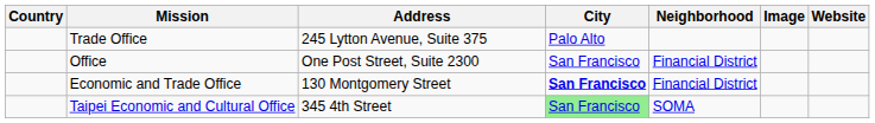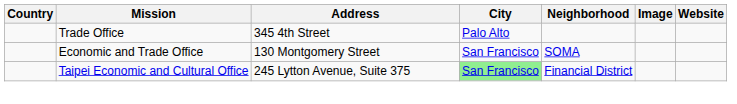Trade Office | Address: 245 Lytton Avenue, Suite 375 -> 345 4th Street
- row: Office | One Post Street, Suite 2300 | San Francisco | Financial District
Economic and Trade Office | City: bold -> normal
Economic and Trade Office | Neighborhood: Financial District -> SOMA
Taipei Economic and Cultural Office | Address: 345 4th Street -> 245 Lytton Avenue, Suite 375
Taipei Economic and Cultural Office | Neighborhood: SOMA -> Financial District
